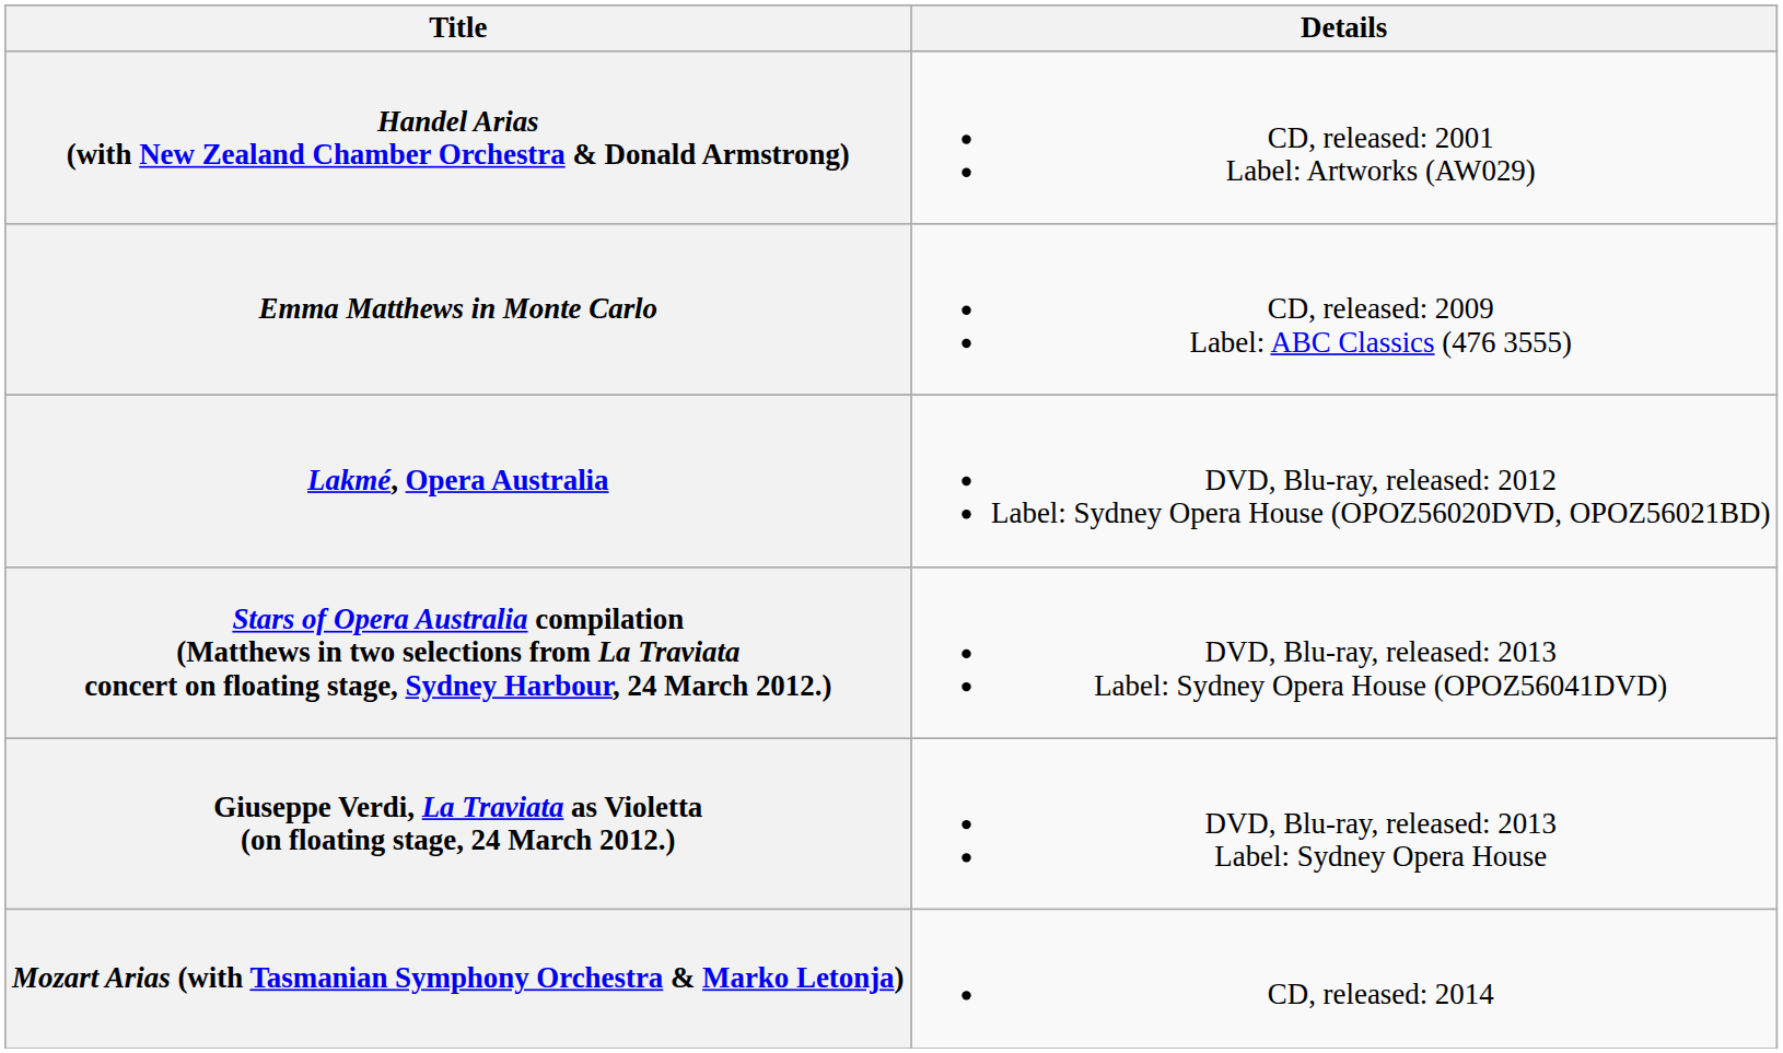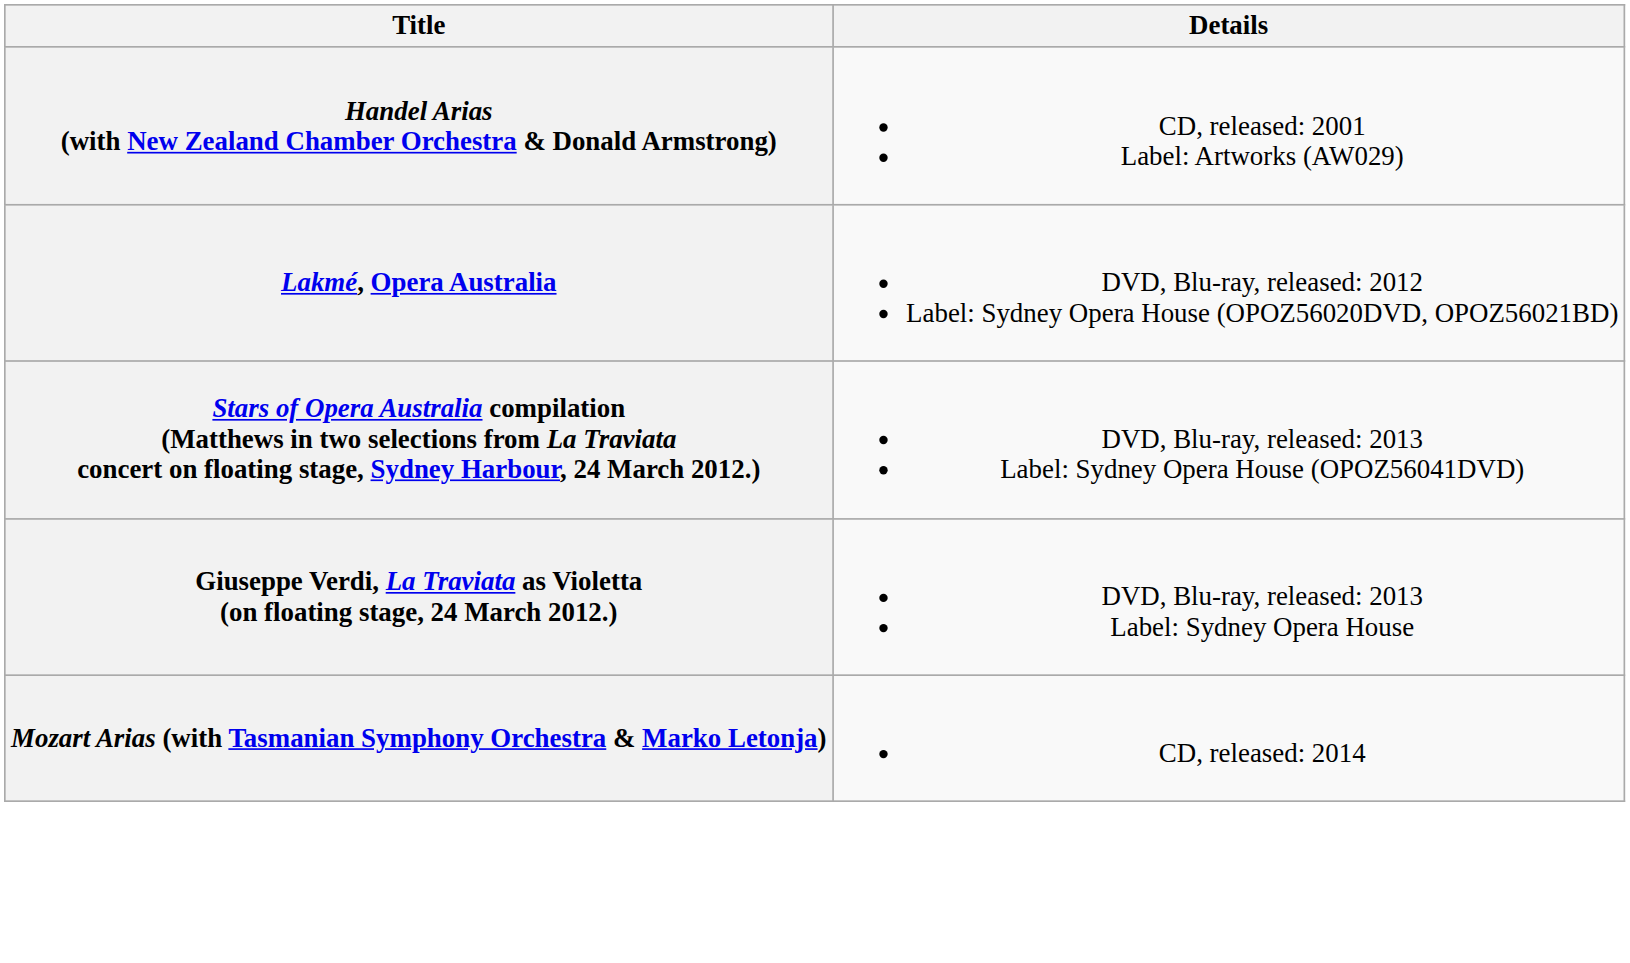- row: Emma Matthews in Monte Carlo | CD, released: 2009 Label: ABC Classics (476 3555)
